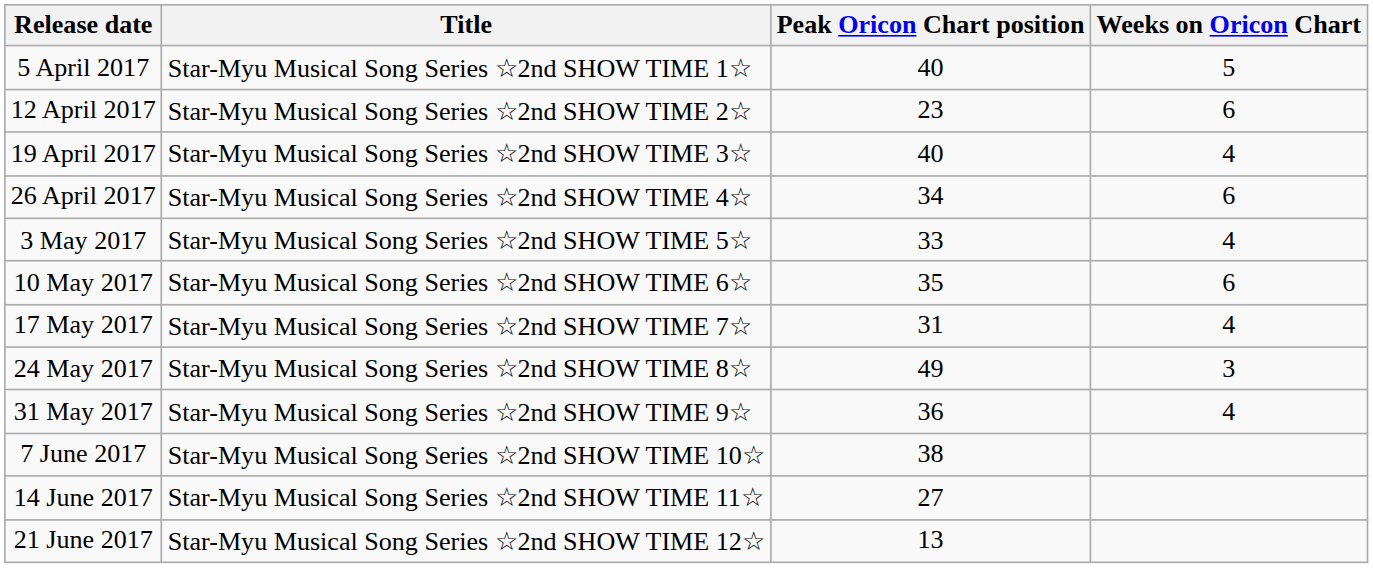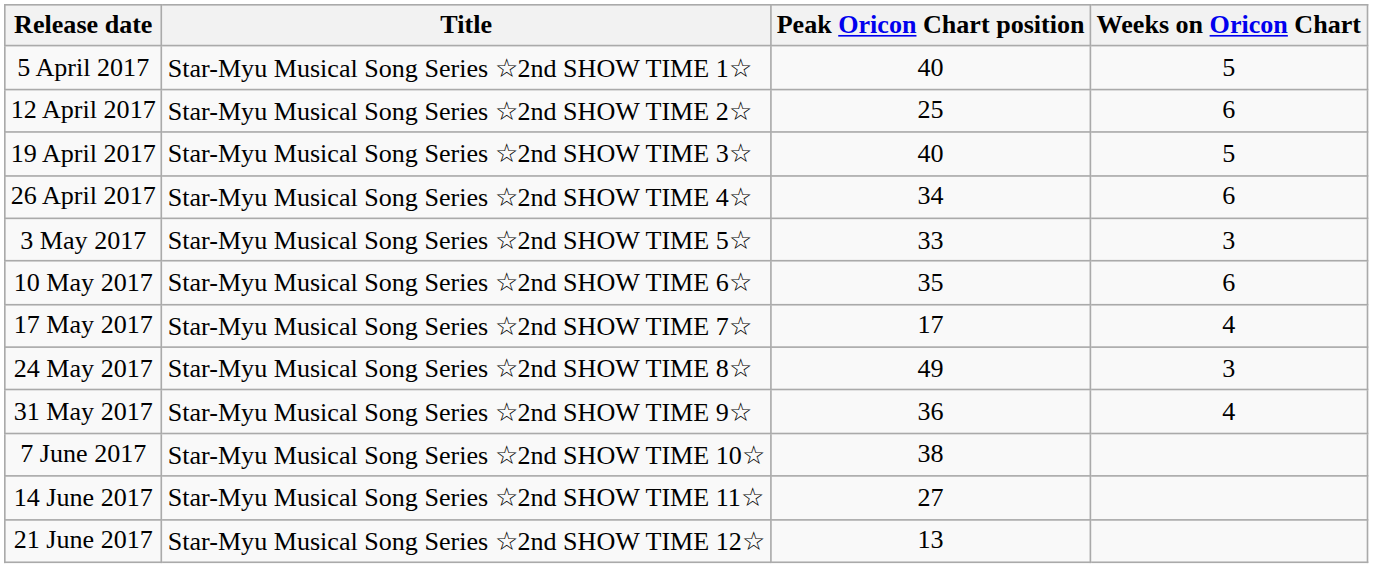12 April 2017 | Peak Oricon Chart position: 23 -> 25
19 April 2017 | Weeks on Oricon Chart: 4 -> 5
3 May 2017 | Weeks on Oricon Chart: 4 -> 3
17 May 2017 | Peak Oricon Chart position: 31 -> 17
